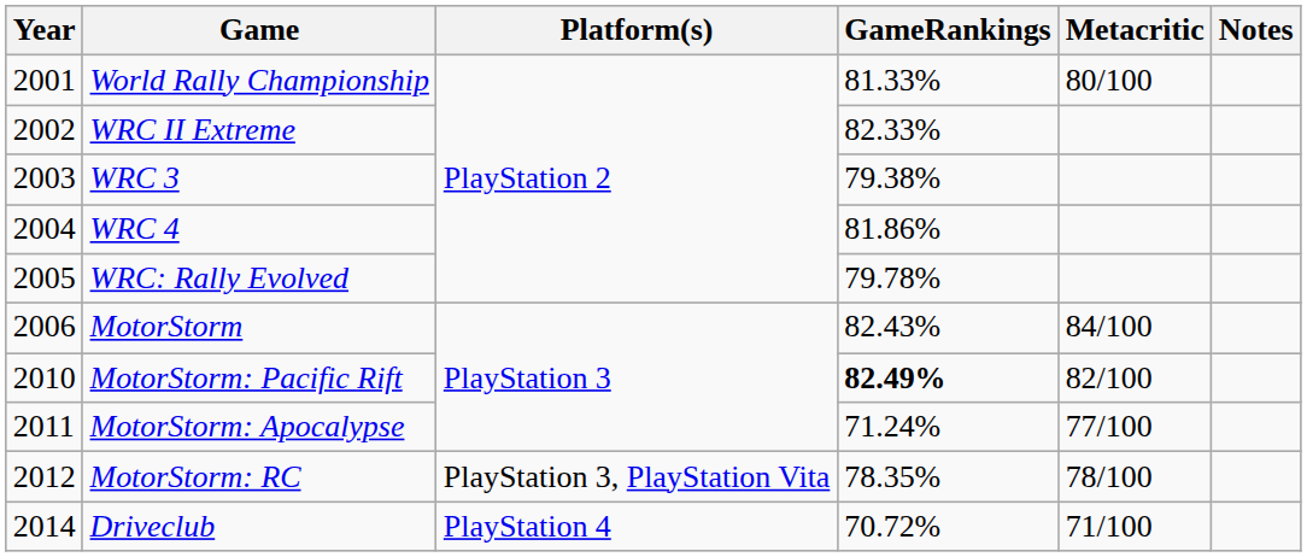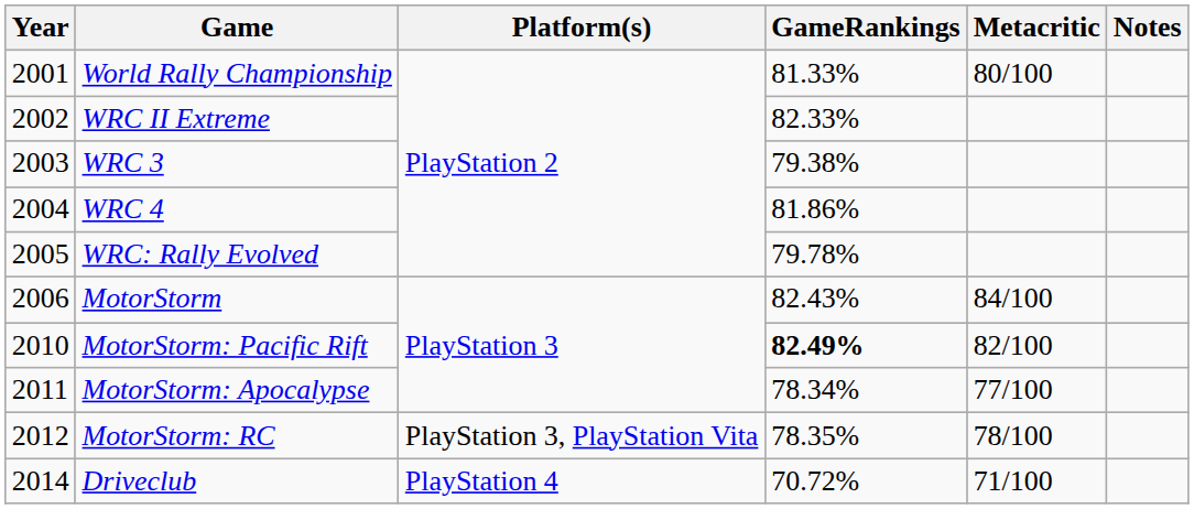MotorStorm: Apocalypse | GameRankings: 71.24% -> 78.34%
